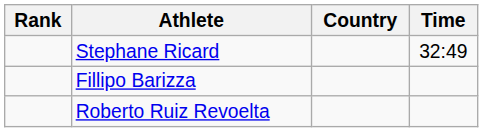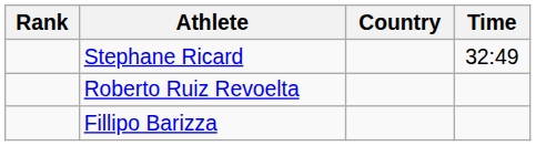rows swapped: Fillipo Barizza <-> Roberto Ruiz Revoelta
